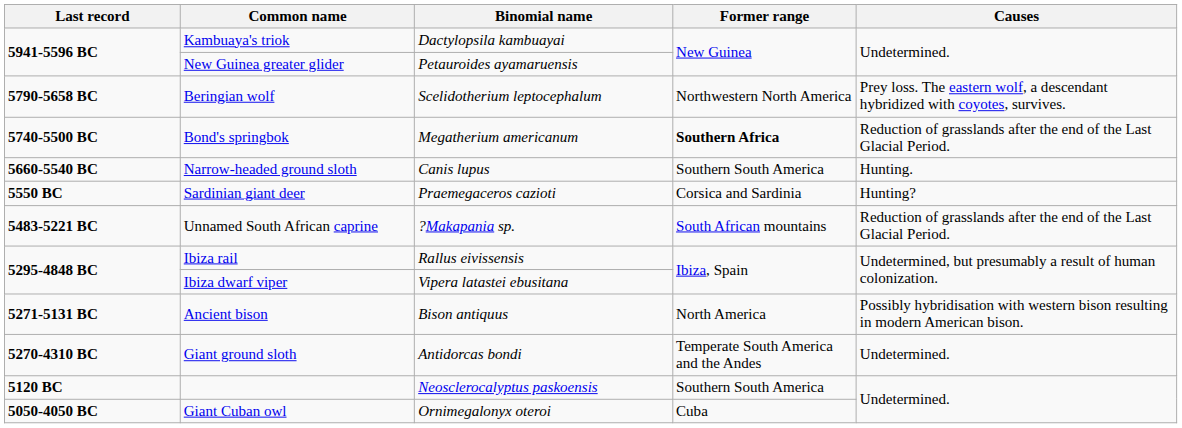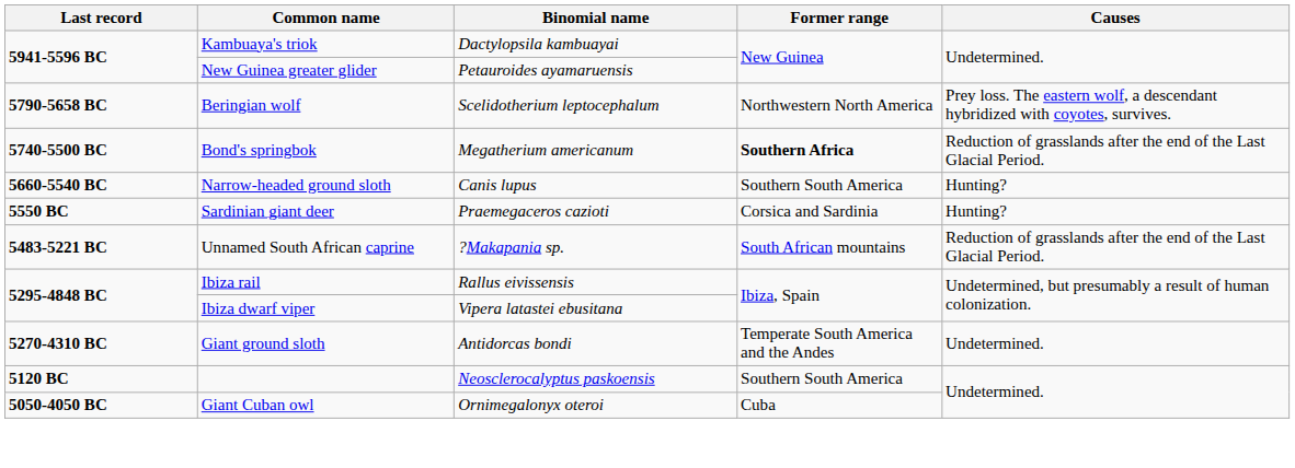Narrow-headed ground sloth | Causes: Hunting. -> Hunting?
- row: 5271-5131 BC | Ancient bison | Bison antiquus | North America | Possibly hybridisation with western bison resulting in modern American bison.
